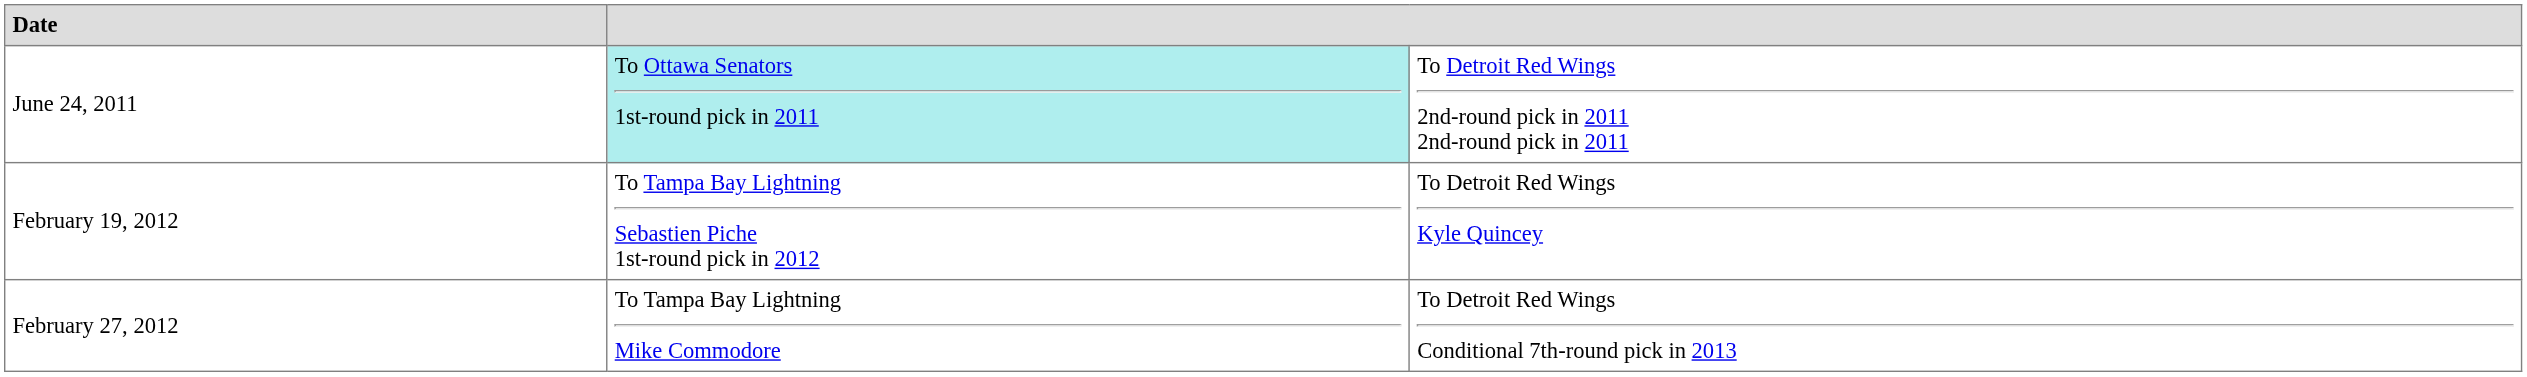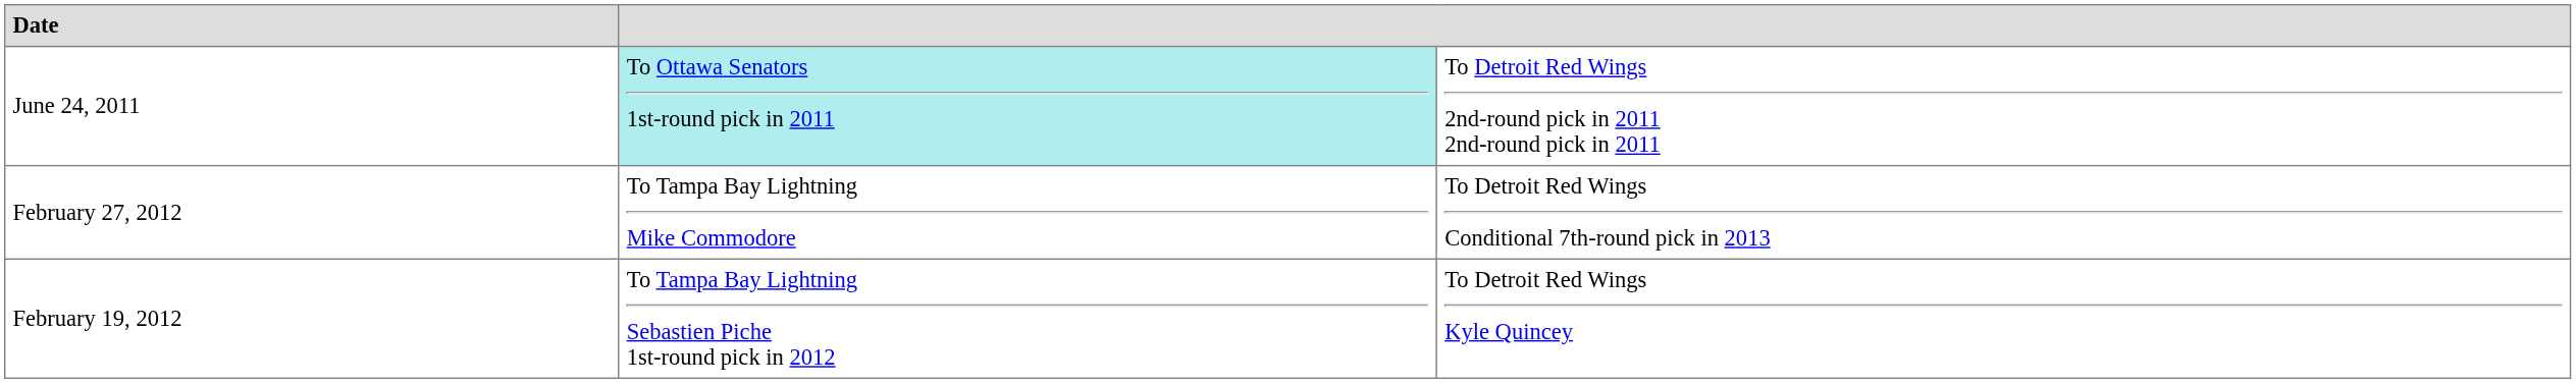rows swapped: February 19, 2012 <-> February 27, 2012
